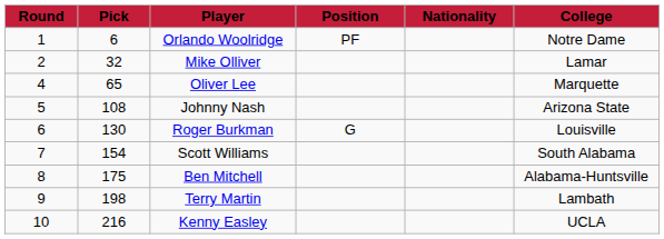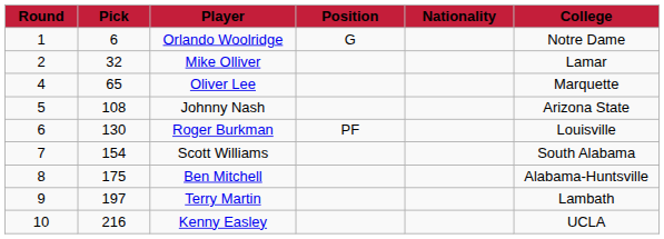Orlando Woolridge | Position: PF -> G
Roger Burkman | Position: G -> PF
Terry Martin | Pick: 198 -> 197
